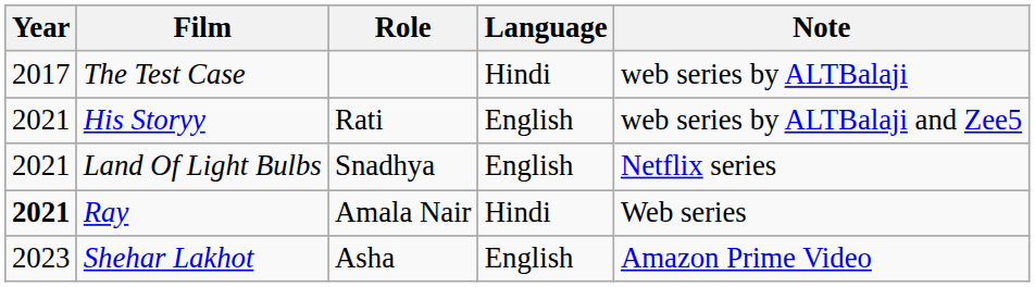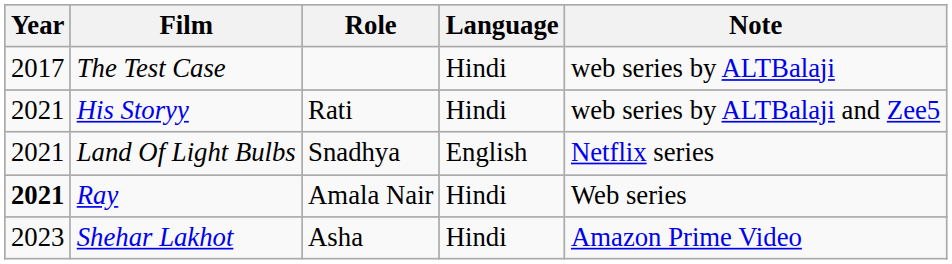His Storyy | Language: English -> Hindi
Shehar Lakhot | Language: English -> Hindi
